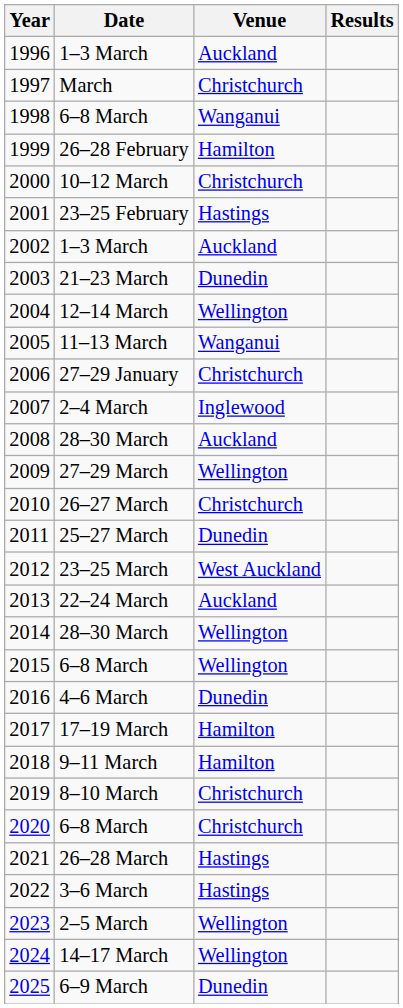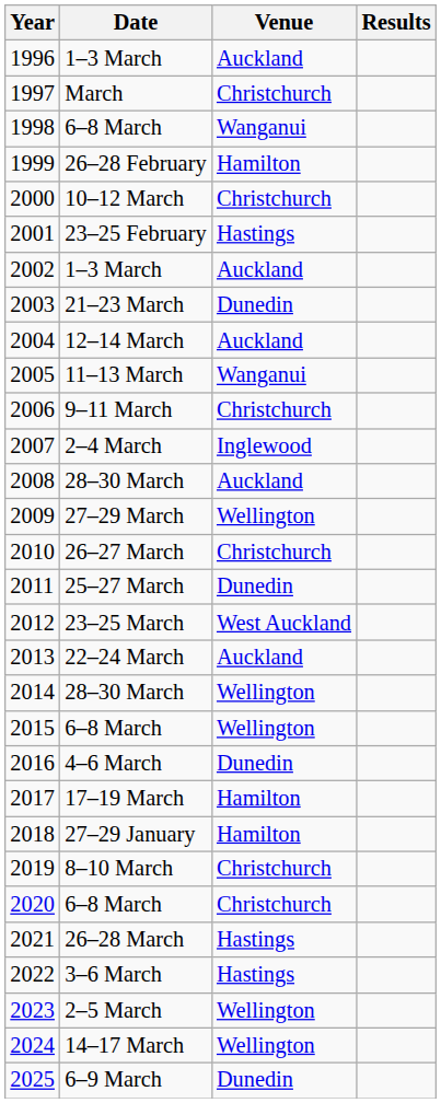2004 | Venue: Wellington -> Auckland
2006 | Date: 27–29 January -> 9–11 March
2018 | Date: 9–11 March -> 27–29 January
